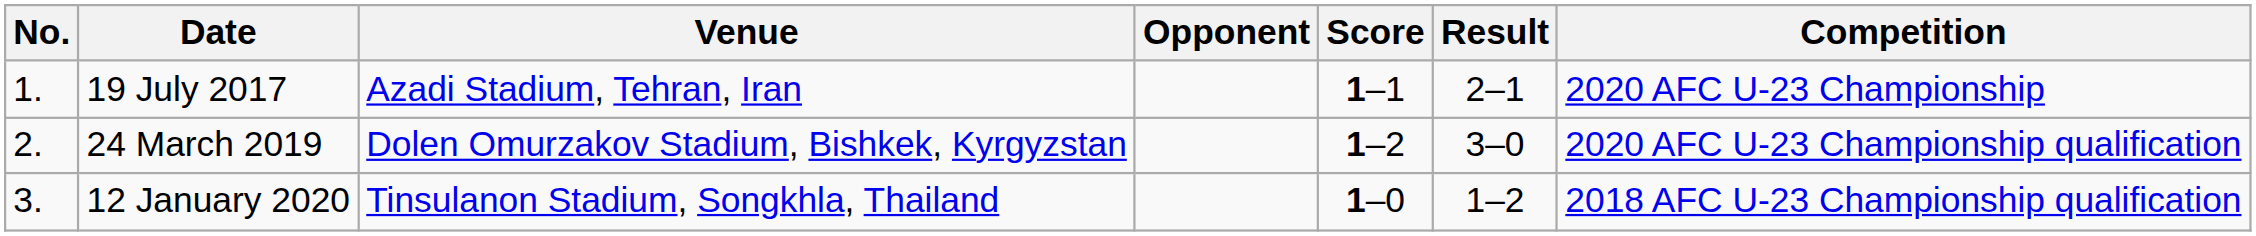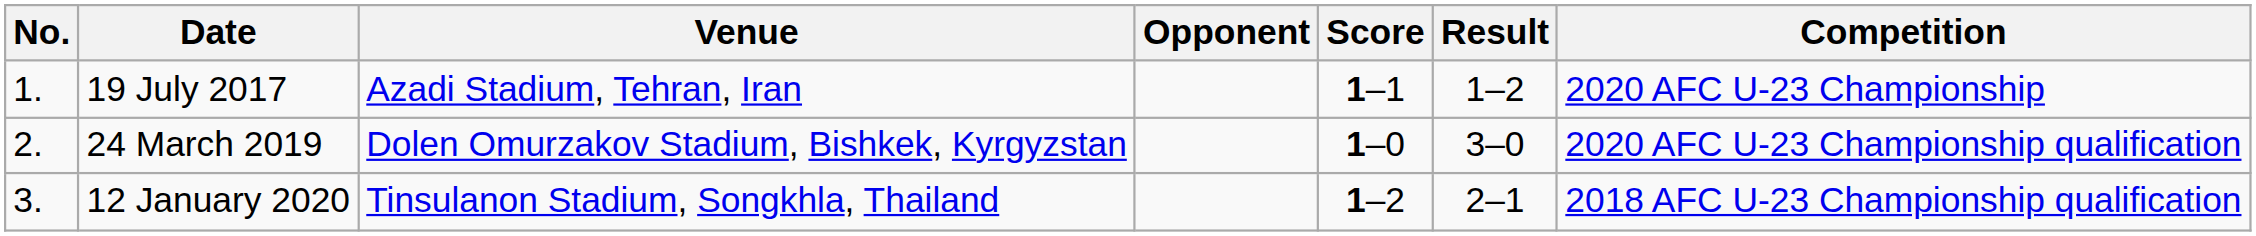19 July 2017 | Result: 2–1 -> 1–2
24 March 2019 | Score: 1–2 -> 1–0
12 January 2020 | Score: 1–0 -> 1–2
12 January 2020 | Result: 1–2 -> 2–1
